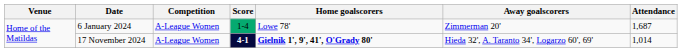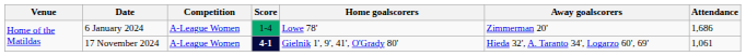6 January 2024 | Attendance: 1,687 -> 1,686
17 November 2024 | Home goalscorers: bold -> normal
17 November 2024 | Attendance: 1,014 -> 1,061
